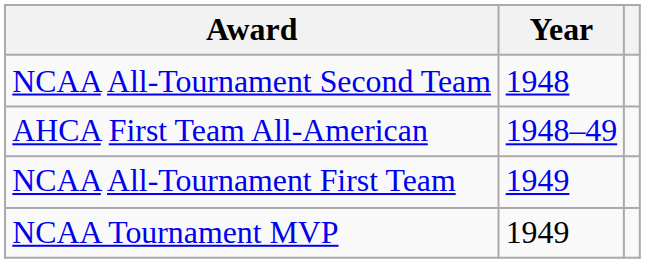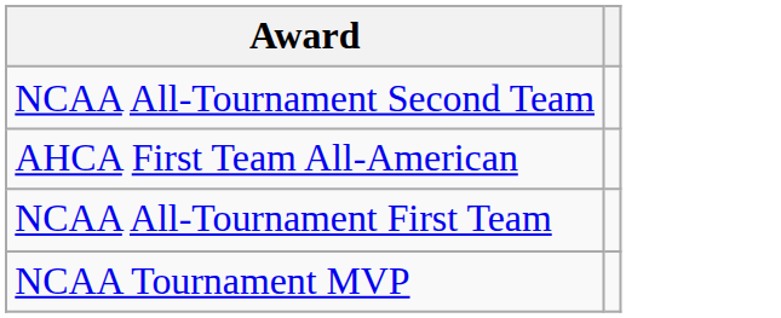- column: Year | 1948 | 1948–49 | 1949 | 1949
